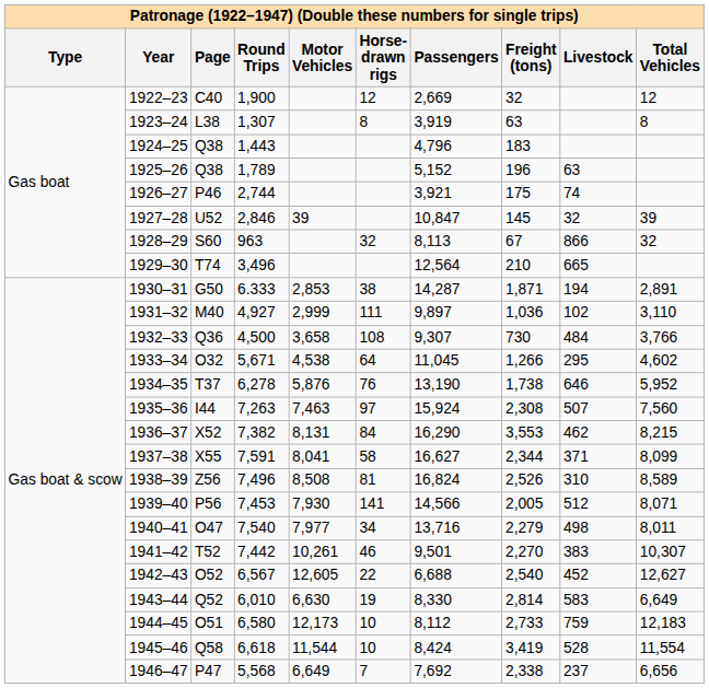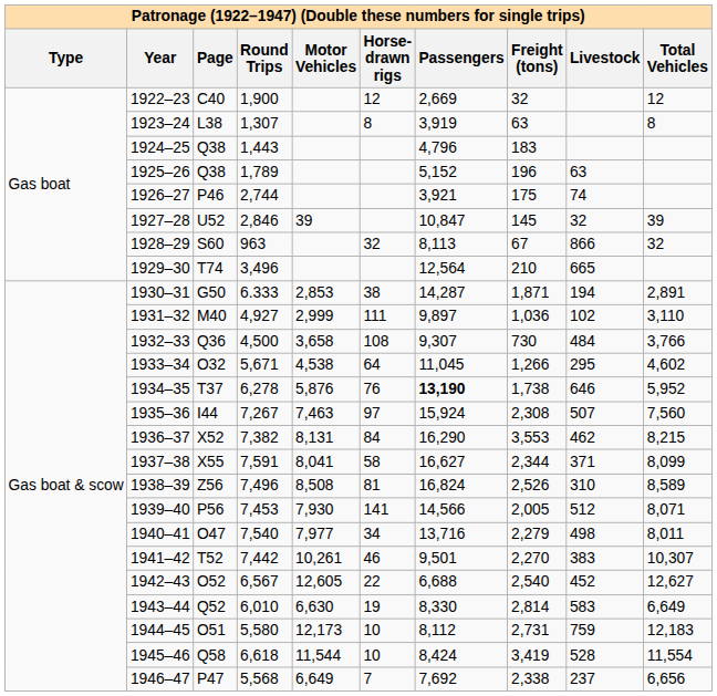1934–35 | Passengers: normal -> bold
1935–36 | Round Trips: 7,263 -> 7,267
1944–45 | Round Trips: 6,580 -> 5,580
1944–45 | Freight (tons): 2,733 -> 2,731
